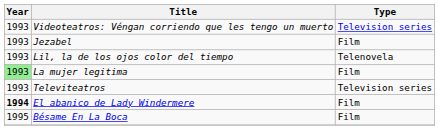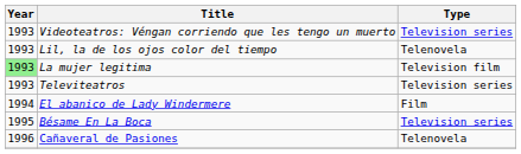- row: 1993 | Jezabel | Film
La mujer legitima | Type: Film -> Television film
El abanico de Lady Windermere | Year: bold -> normal
Bésame En La Boca | Type: Film -> Television series
+ row: 1996 | Cañaveral de Pasiones | Telenovela
